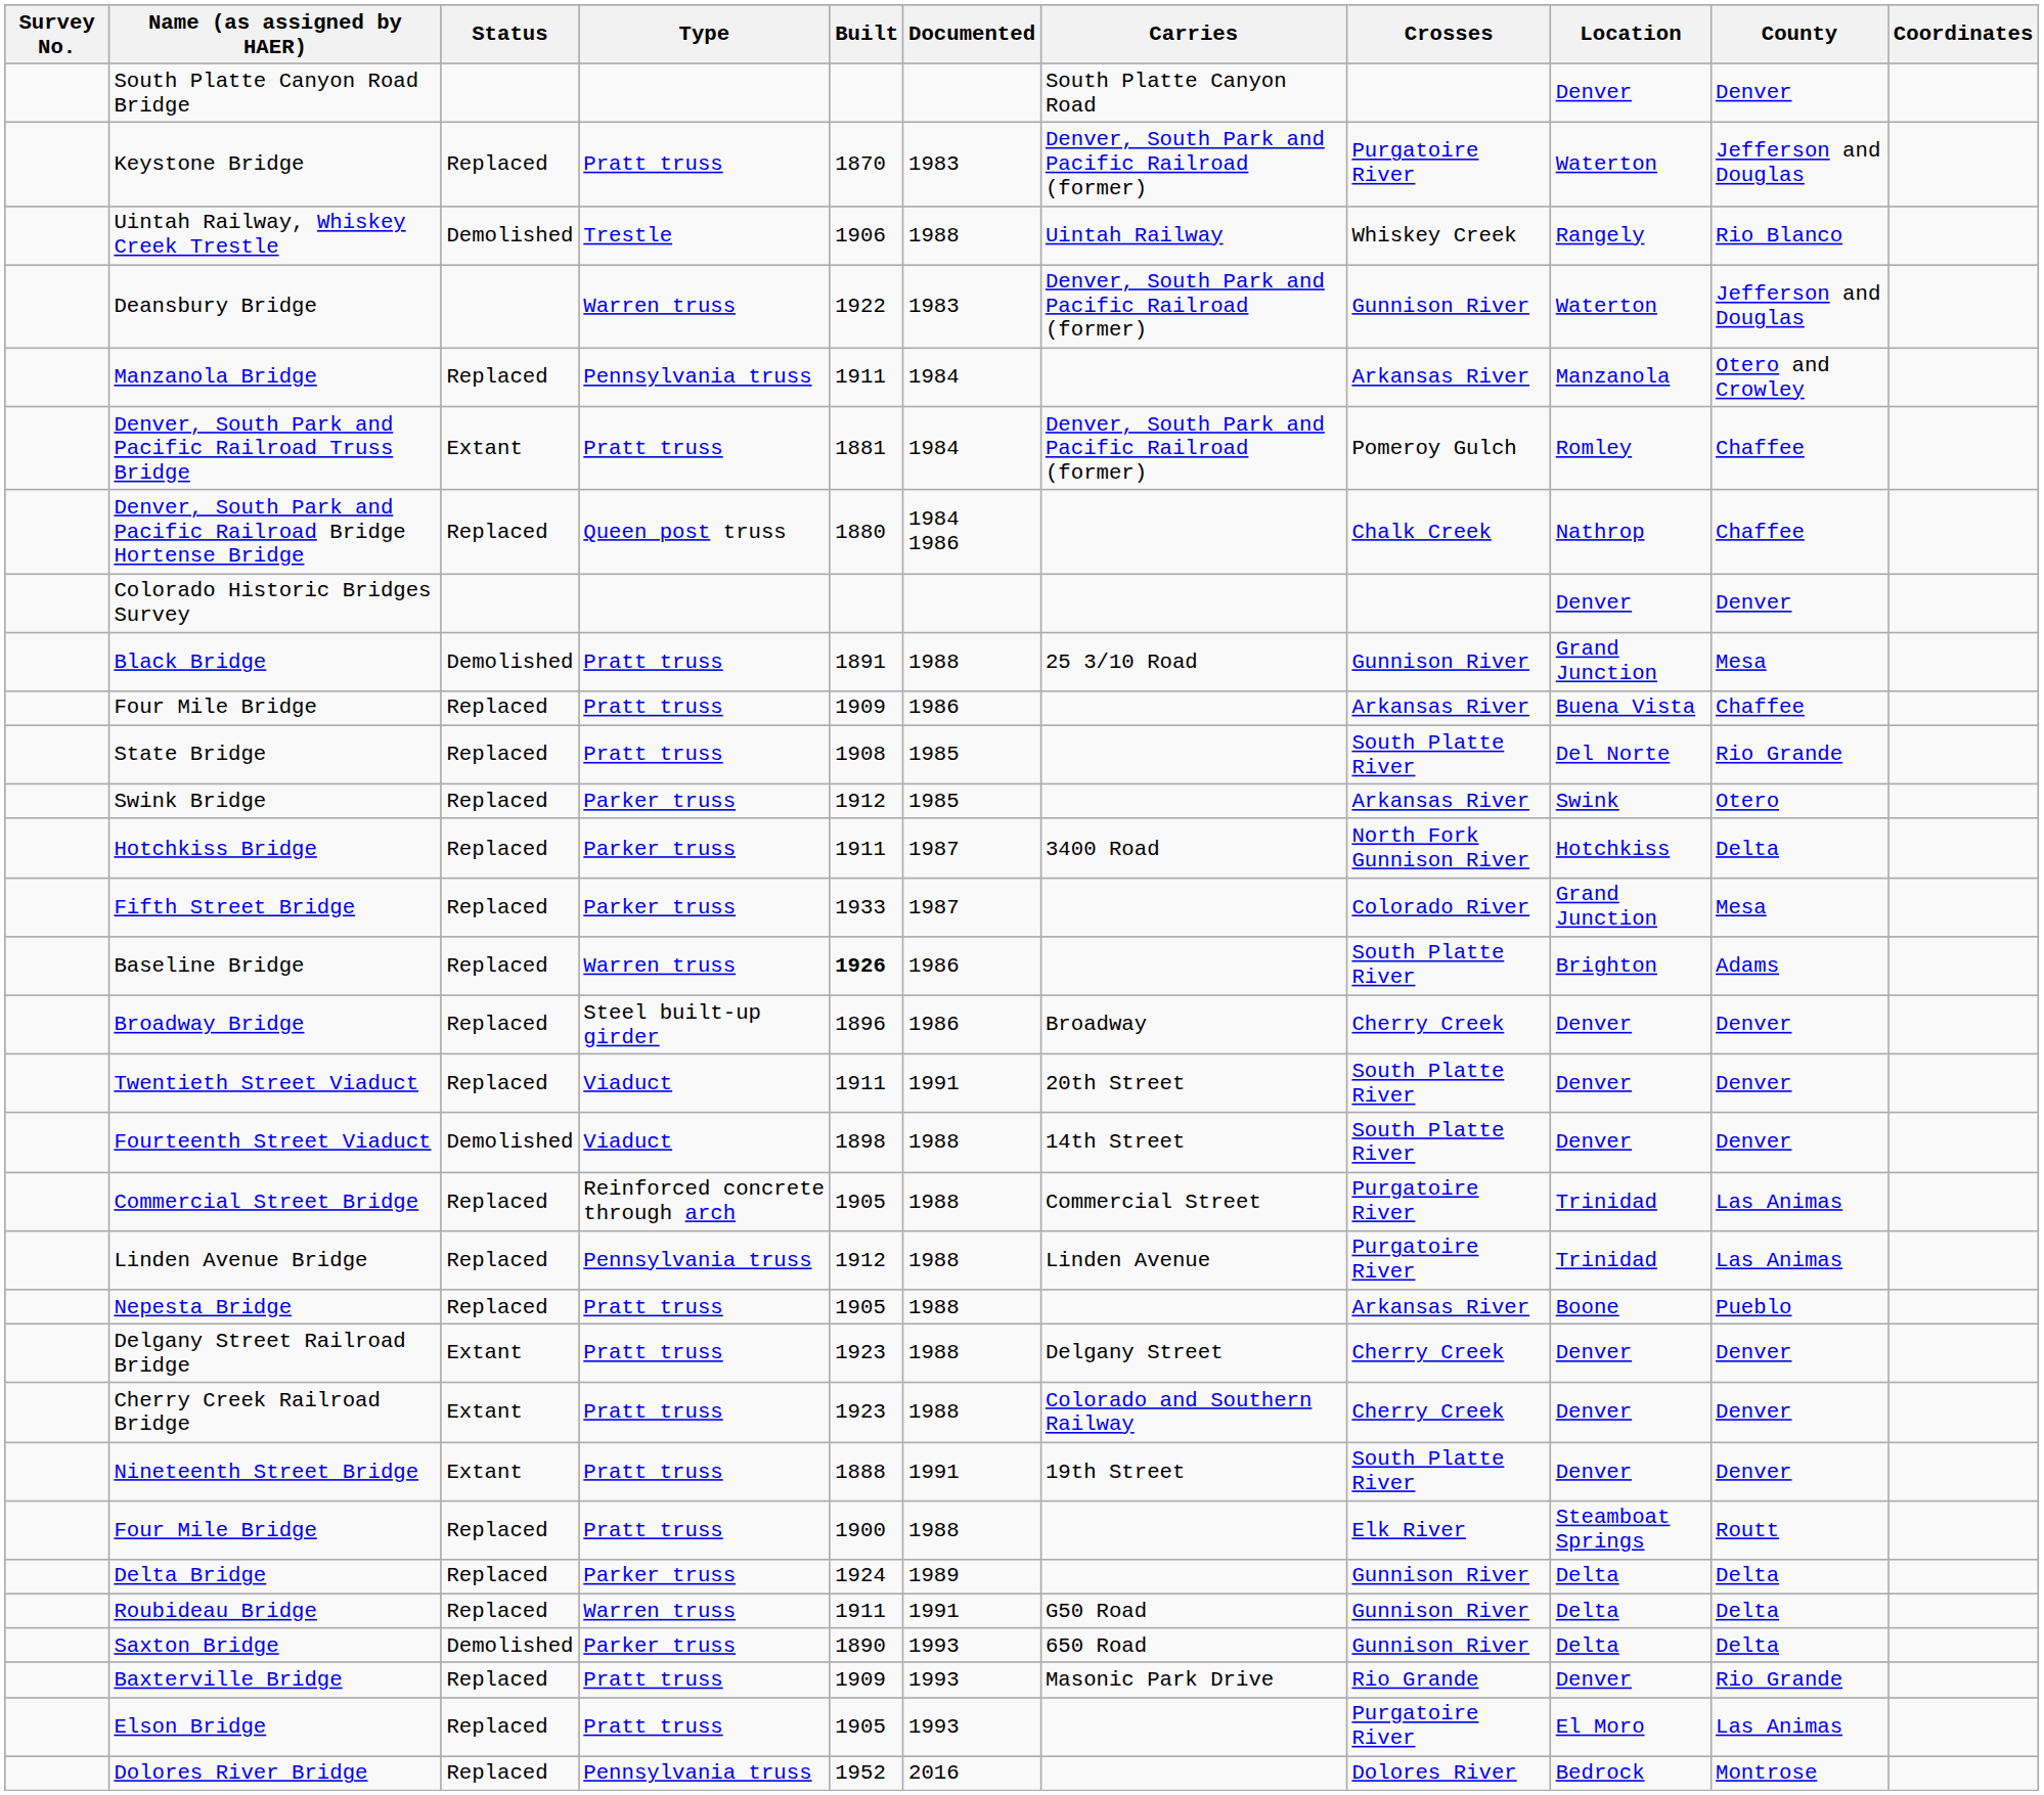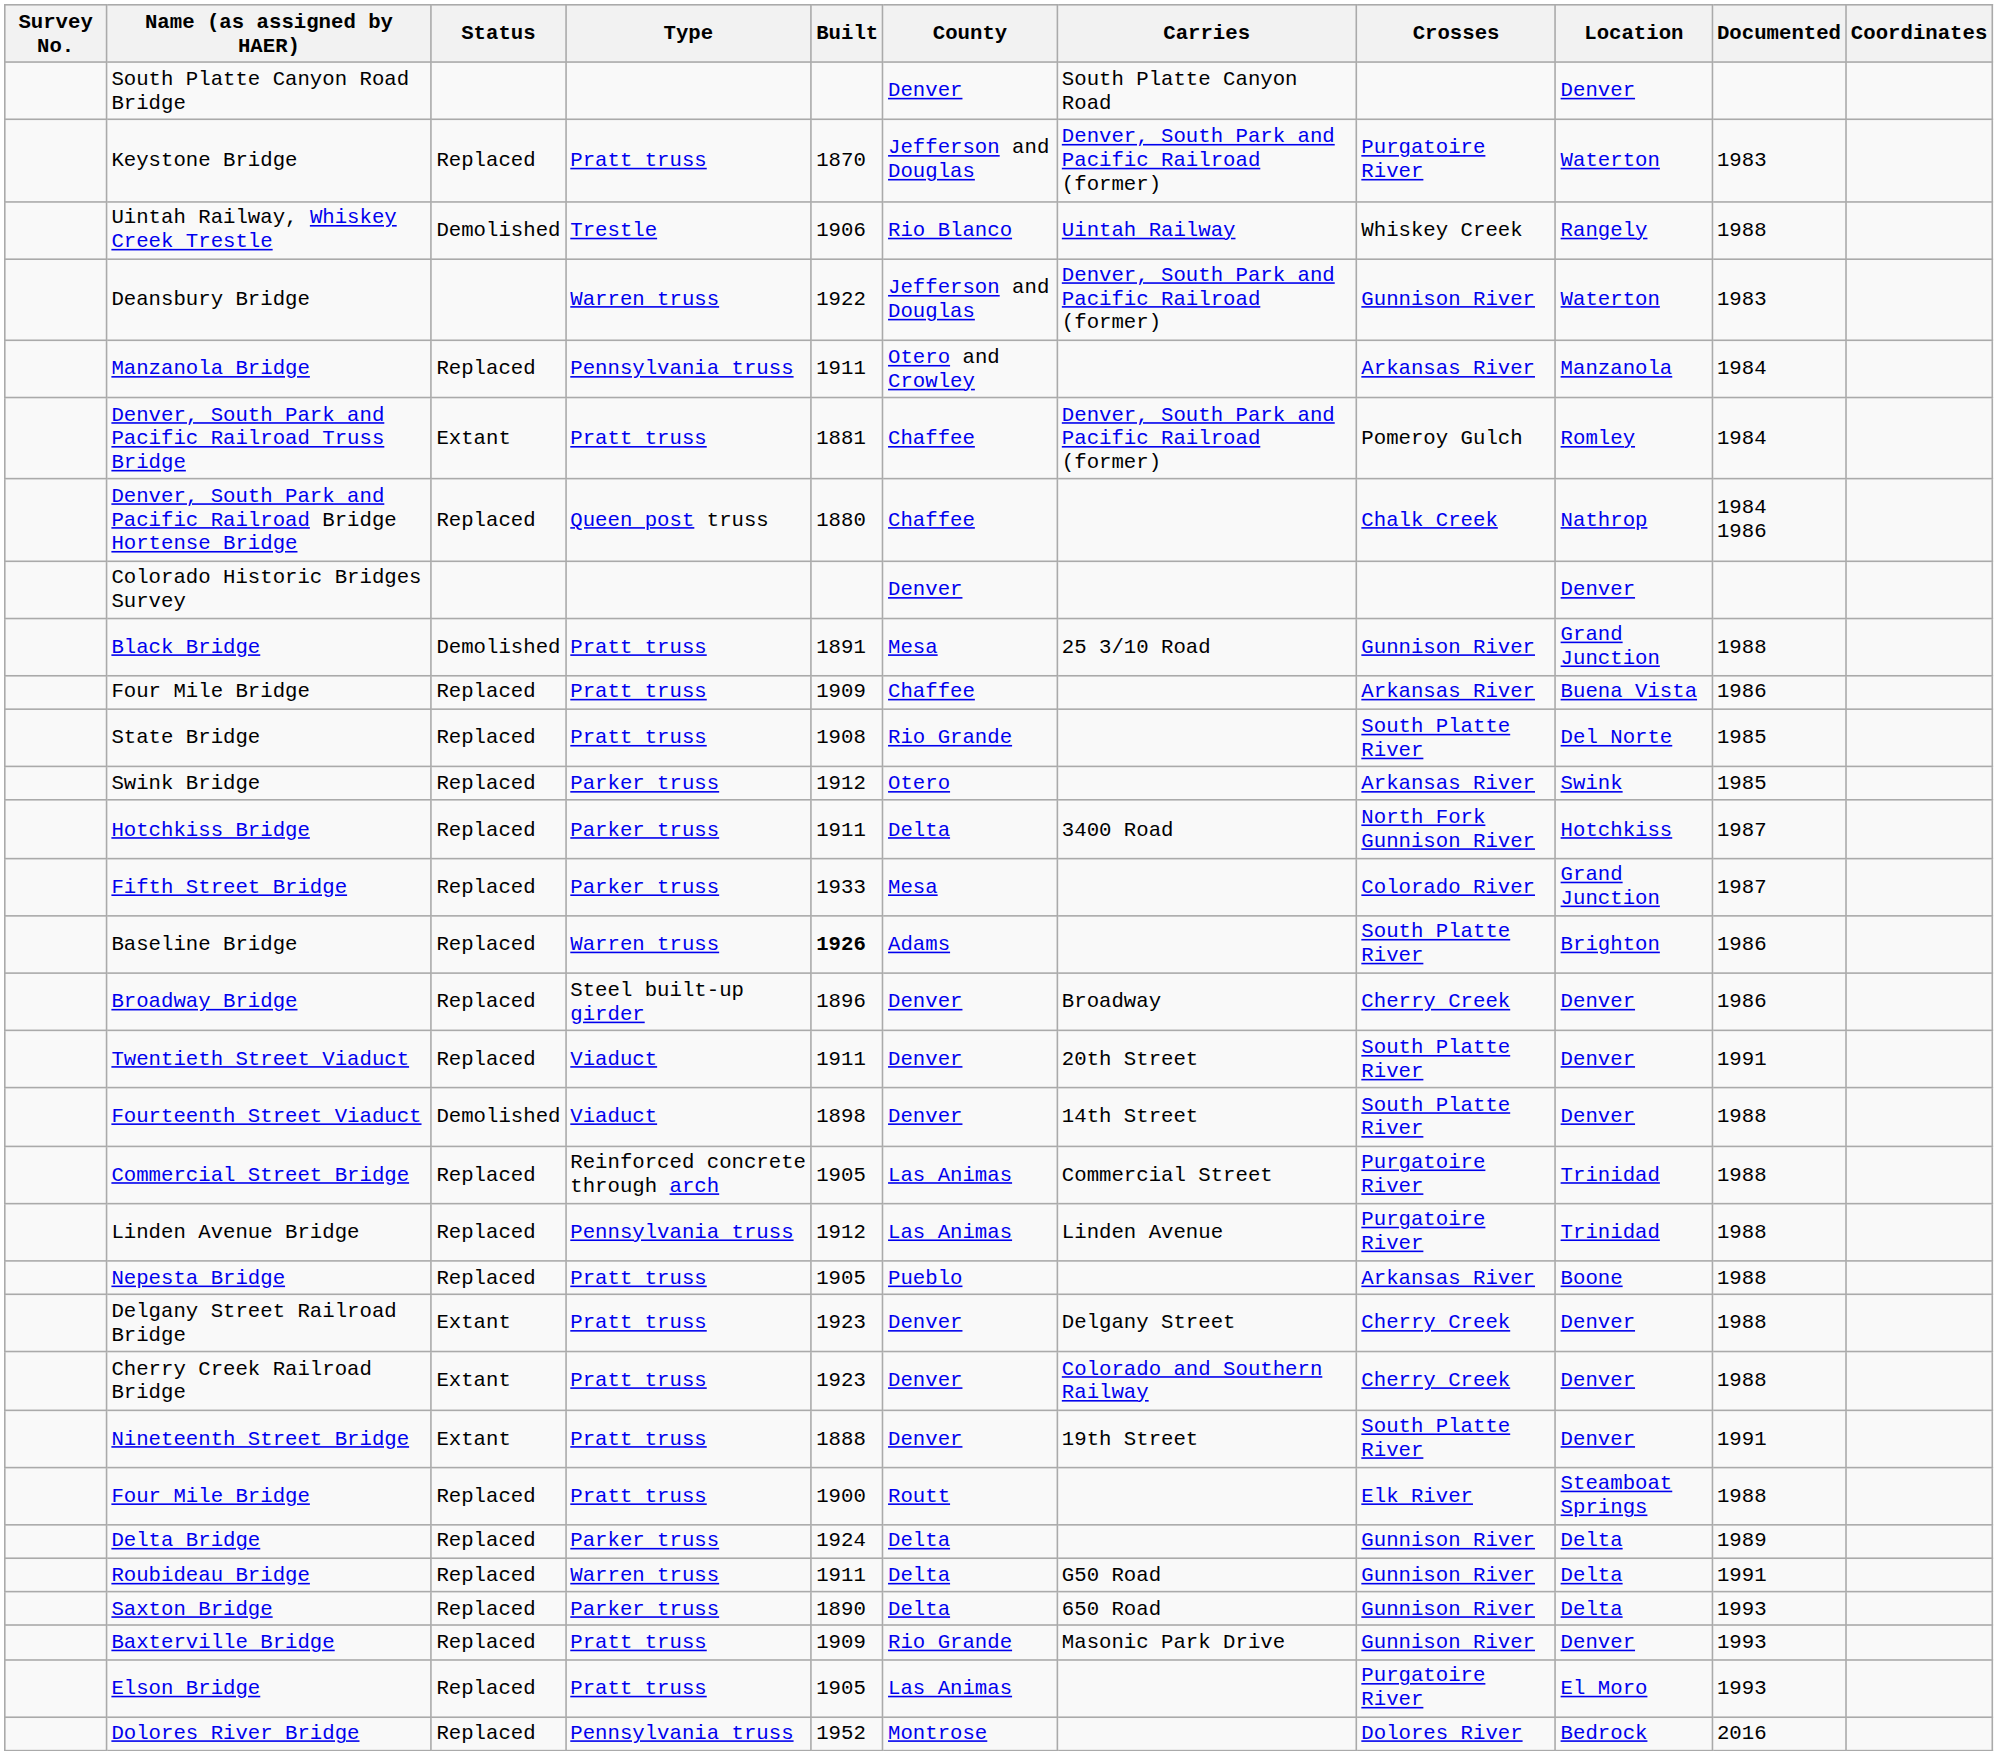columns swapped: Documented <-> County
Saxton Bridge | Status: Demolished -> Replaced
Baxterville Bridge | Crosses: Rio Grande -> Gunnison River
